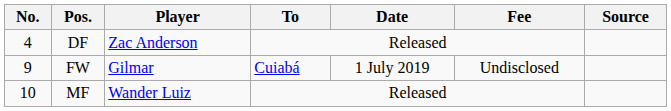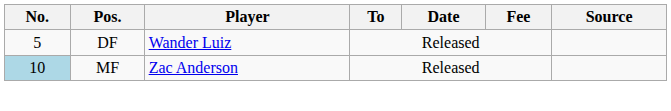DF | No.: 4 -> 5
DF | Player: Zac Anderson -> Wander Luiz
- row: 9 | FW | Gilmar | Cuiabá | 1 July 2019 | Undisclosed
MF | No.: no background -> lightblue background
MF | Player: Wander Luiz -> Zac Anderson
